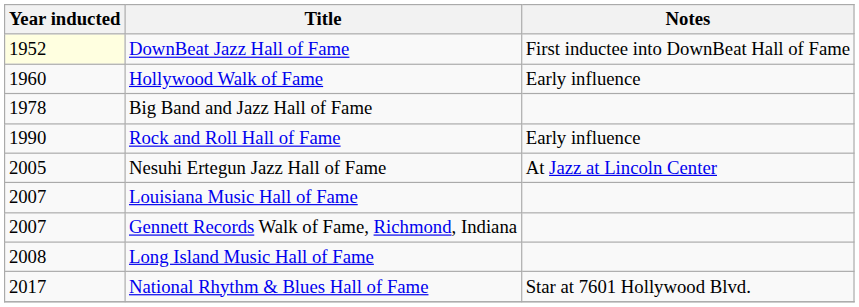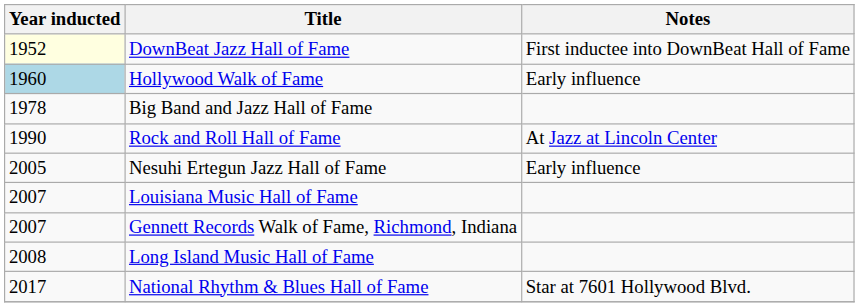Hollywood Walk of Fame | Year inducted: no background -> lightblue background
Rock and Roll Hall of Fame | Notes: Early influence -> At Jazz at Lincoln Center
Nesuhi Ertegun Jazz Hall of Fame | Notes: At Jazz at Lincoln Center -> Early influence
